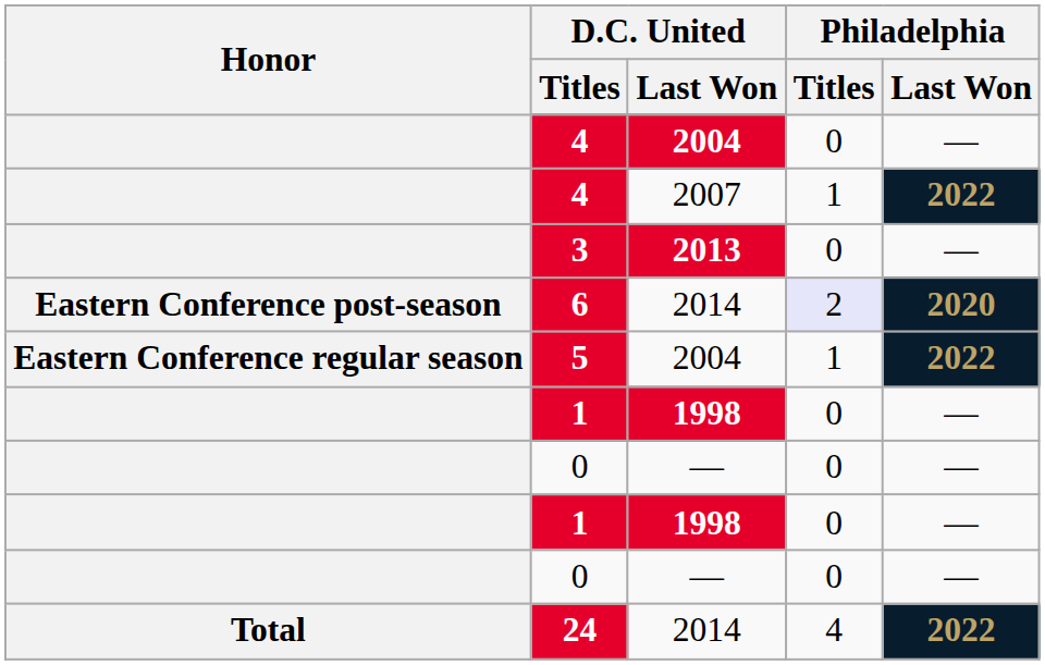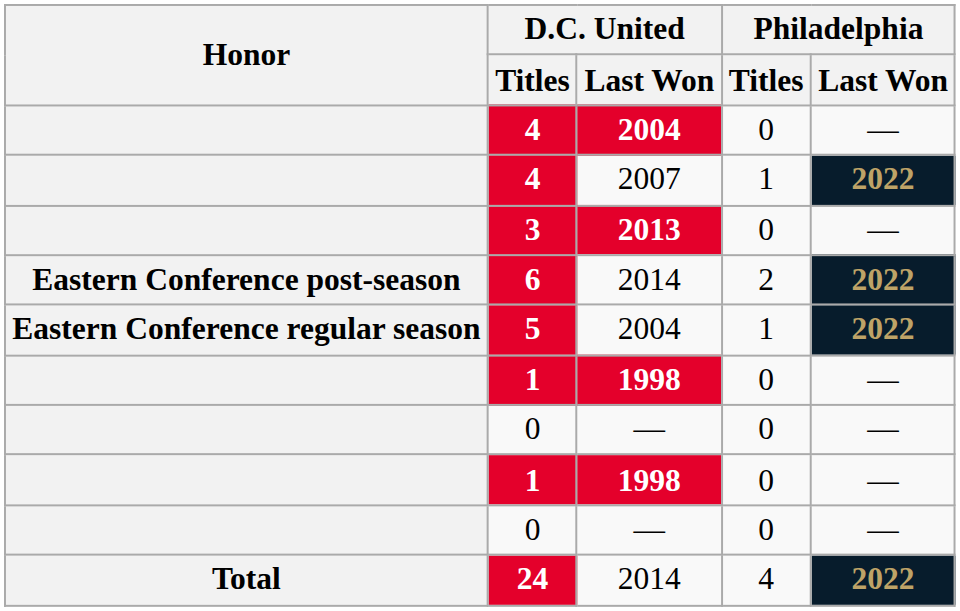6 | Philadelphia / Titles: lavender background -> no background
6 | Philadelphia / Last Won: 2020 -> 2022
